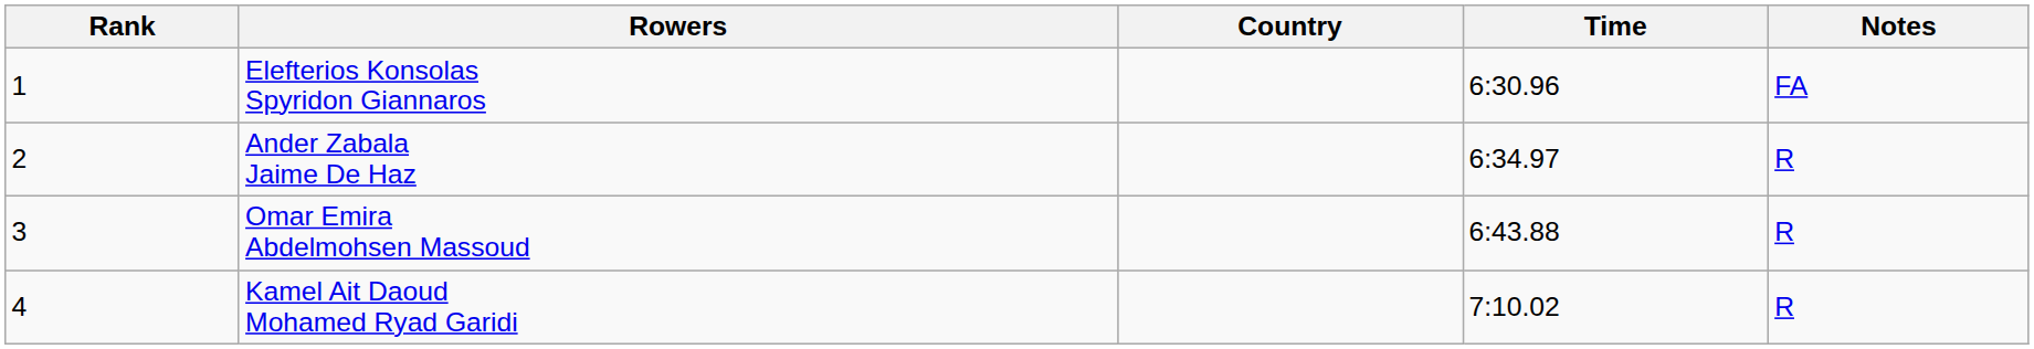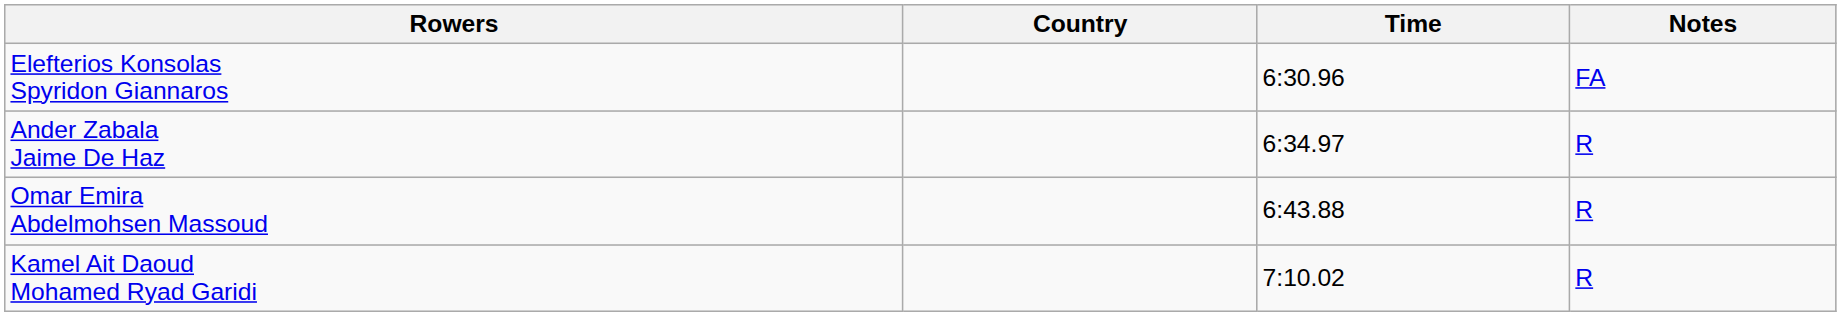- column: Rank | 1 | 2 | 3 | 4
